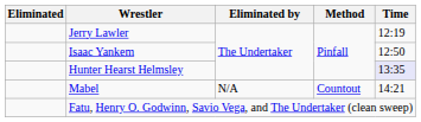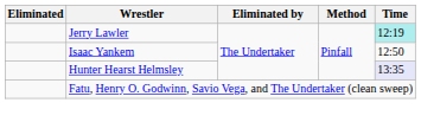Jerry Lawler | Time: no background -> paleturquoise background
- row: Mabel | N/A | Countout | 14:21
